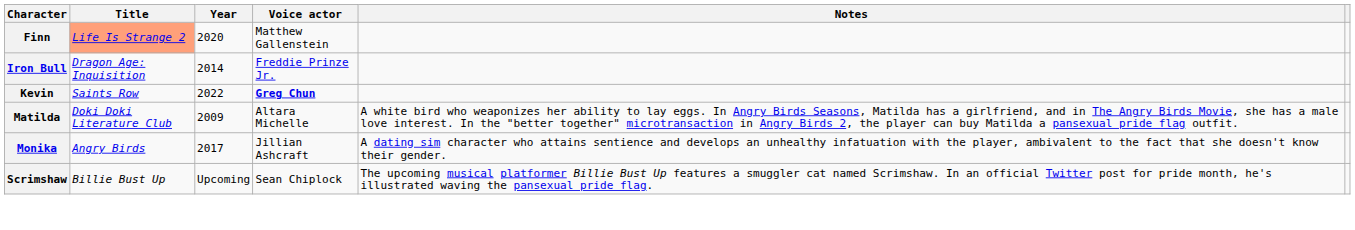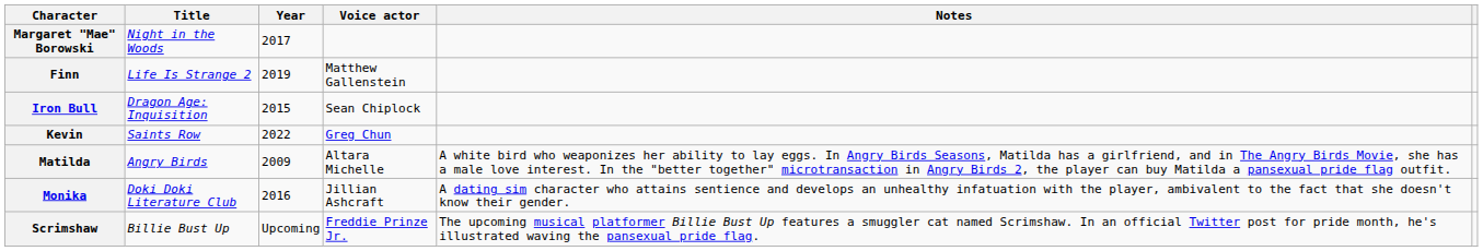+ row: Margaret "Mae" Borowski | Night in the Woods | 2017
Finn | Title: lightsalmon background -> no background
Finn | Year: 2020 -> 2019
Iron Bull | Year: 2014 -> 2015
Iron Bull | Voice actor: Freddie Prinze Jr. -> Sean Chiplock
Kevin | Voice actor: bold -> normal
Matilda | Title: Doki Doki Literature Club -> Angry Birds
Monika | Title: Angry Birds -> Doki Doki Literature Club
Monika | Year: 2017 -> 2016
Scrimshaw | Voice actor: Sean Chiplock -> Freddie Prinze Jr.
